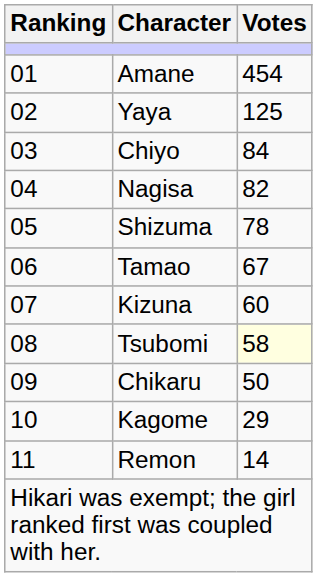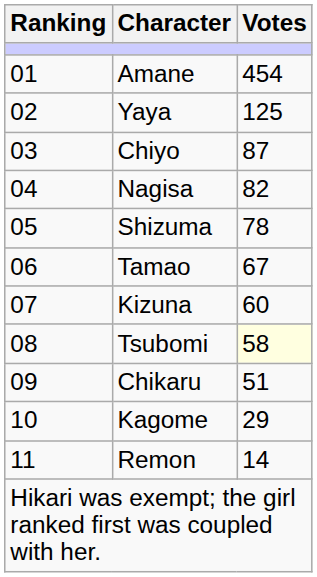Chiyo | Votes: 84 -> 87
Chikaru | Votes: 50 -> 51
